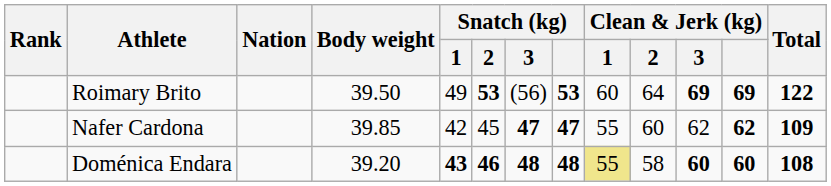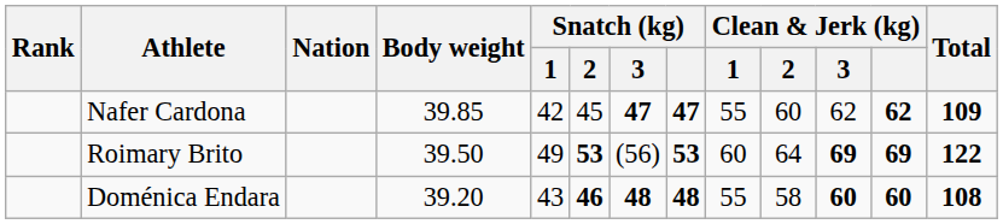rows swapped: Roimary Brito <-> Nafer Cardona
Doménica Endara | Snatch (kg) / 1: bold -> normal
Doménica Endara | Clean & Jerk (kg) / 1: khaki background -> no background
